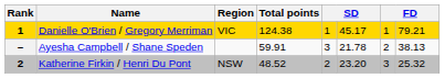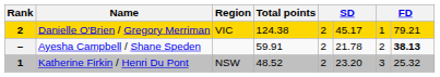Danielle O'Brien / Gregory Merriman | Rank: 1 -> 2
Danielle O'Brien / Gregory Merriman | column 5: 1 -> 2
Ayesha Campbell / Shane Speden | column 5: 3 -> 2
Ayesha Campbell / Shane Speden | column 8: normal -> bold
Katherine Firkin / Henri Du Pont | Rank: 2 -> 1
